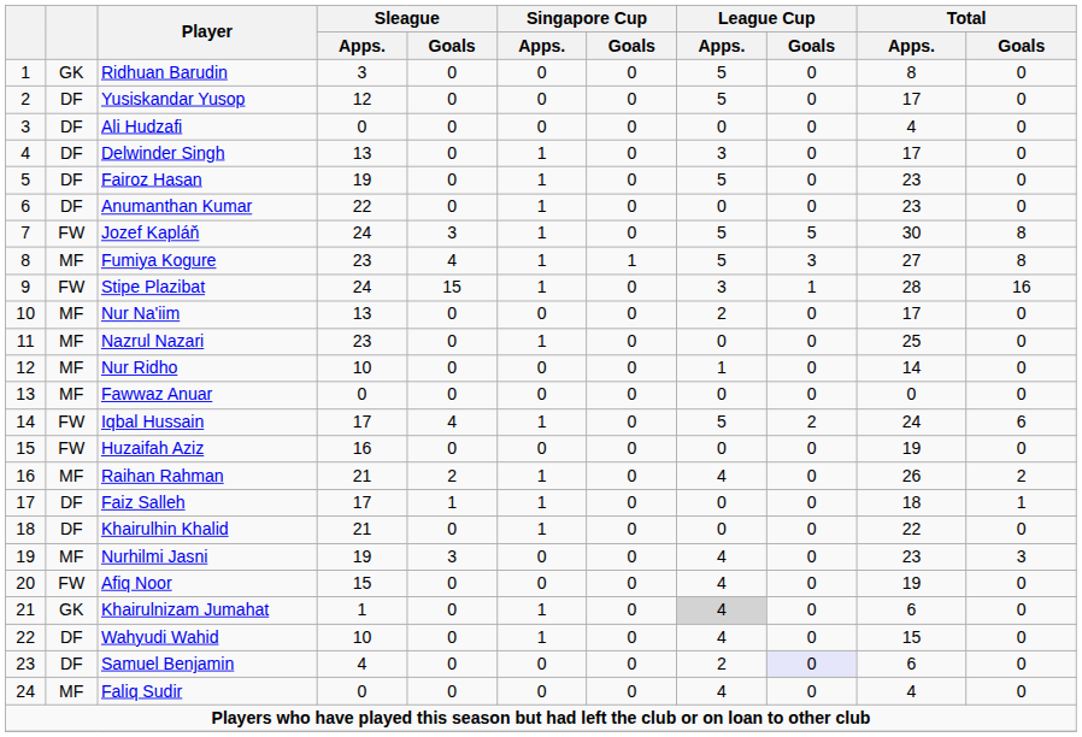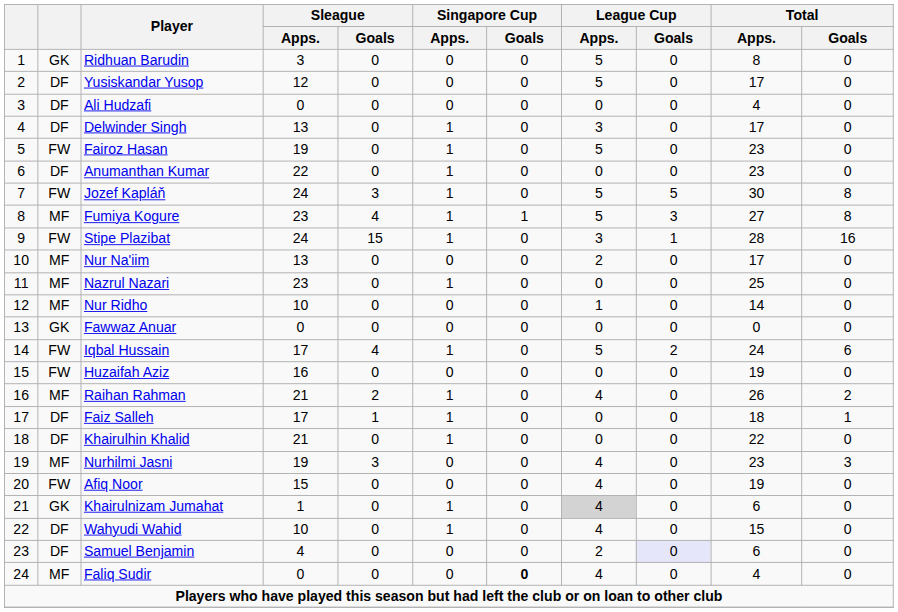Fairoz Hasan | column 2: DF -> FW
Fawwaz Anuar | column 2: MF -> GK
Faliq Sudir | Singapore Cup / Goals: normal -> bold
